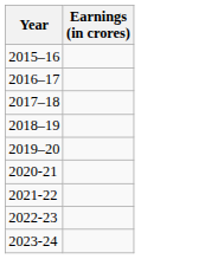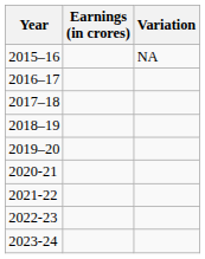+ column: Variation | NA
